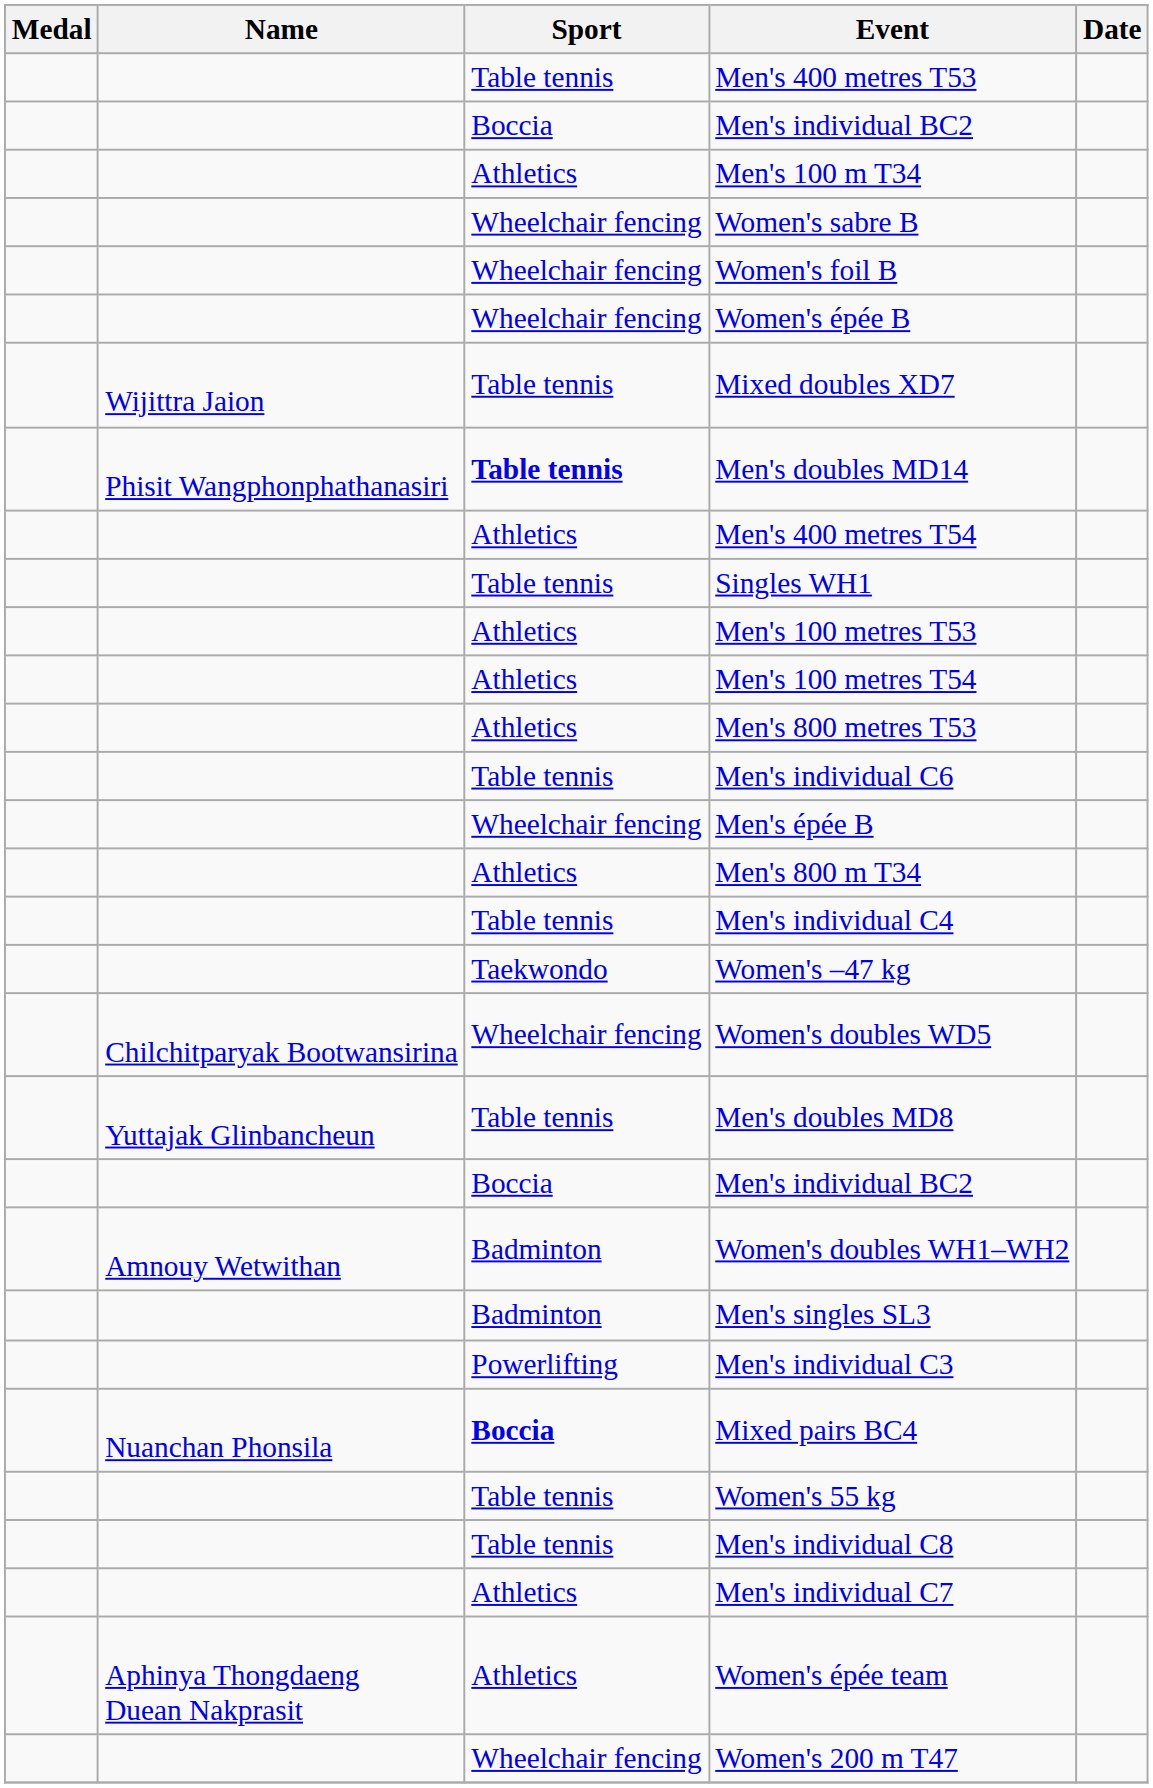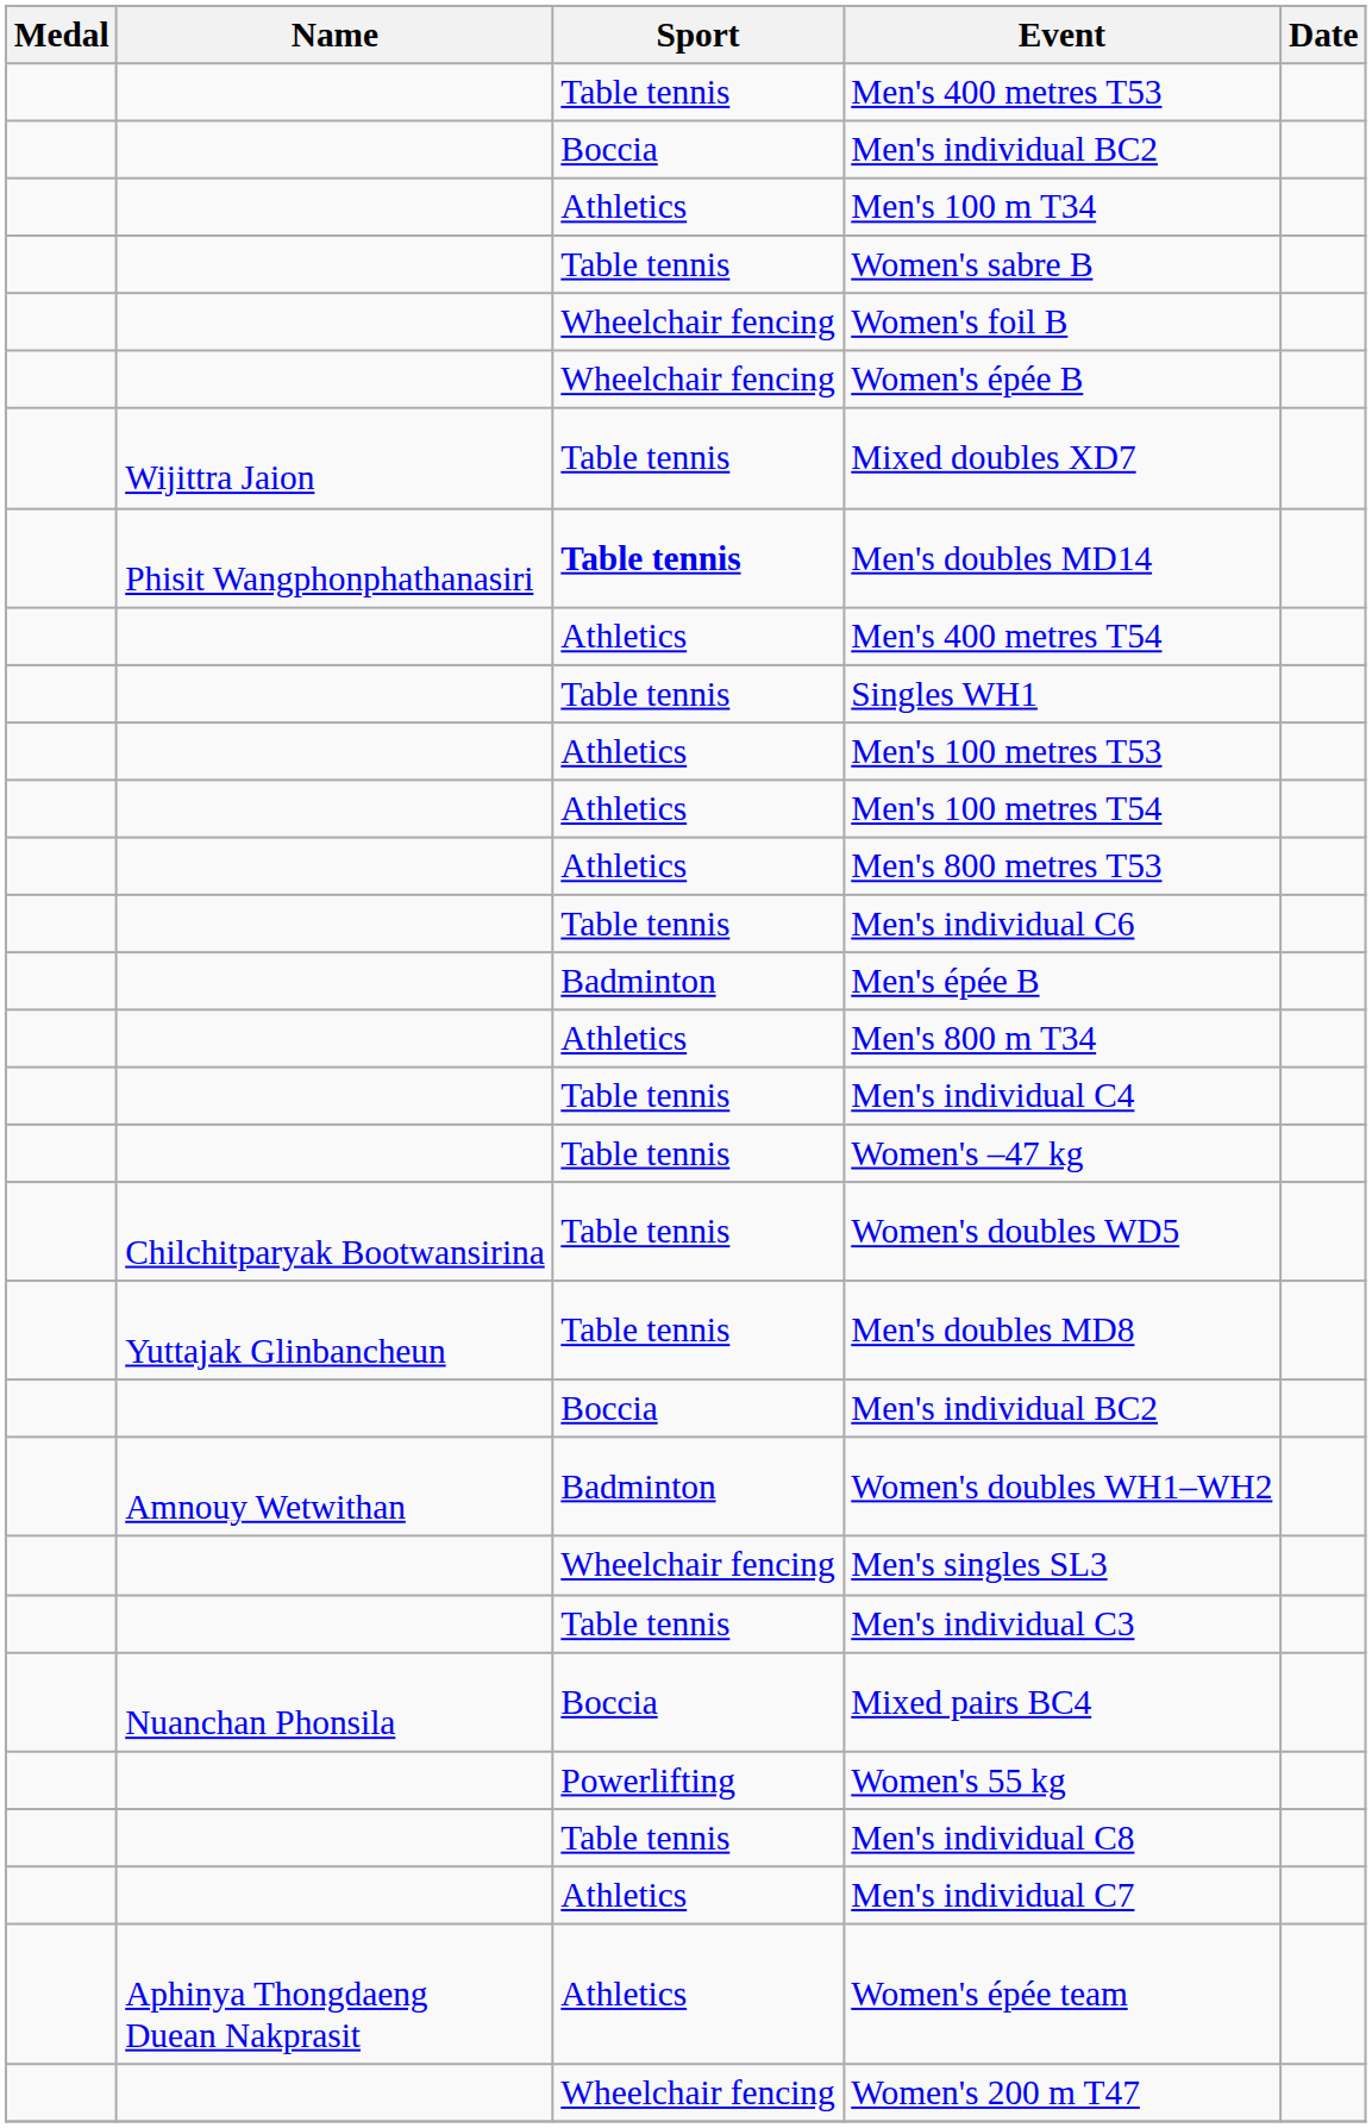Women's sabre B | Sport: Wheelchair fencing -> Table tennis
Men's épée B | Sport: Wheelchair fencing -> Badminton
Women's –47 kg | Sport: Taekwondo -> Table tennis
Women's doubles WD5 | Sport: Wheelchair fencing -> Table tennis
Men's singles SL3 | Sport: Badminton -> Wheelchair fencing
Men's individual C3 | Sport: Powerlifting -> Table tennis
Mixed pairs BC4 | Sport: bold -> normal
Women's 55 kg | Sport: Table tennis -> Powerlifting
